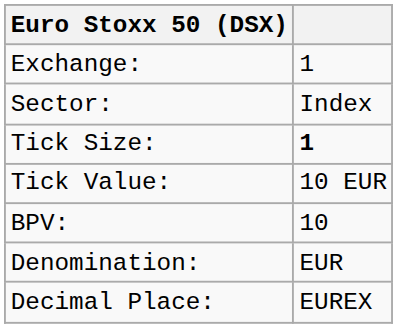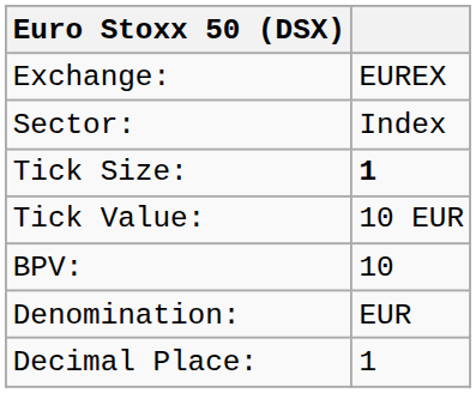Exchange: | column 2: 1 -> EUREX
Decimal Place: | column 2: EUREX -> 1
